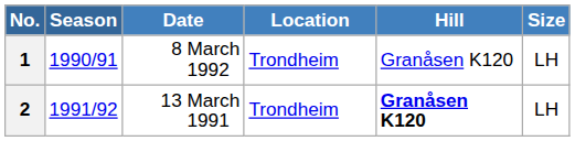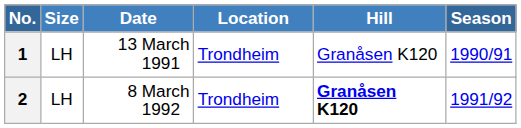columns swapped: Season <-> Size
1 | Date: 8 March 1992 -> 13 March 1991
2 | Date: 13 March 1991 -> 8 March 1992
